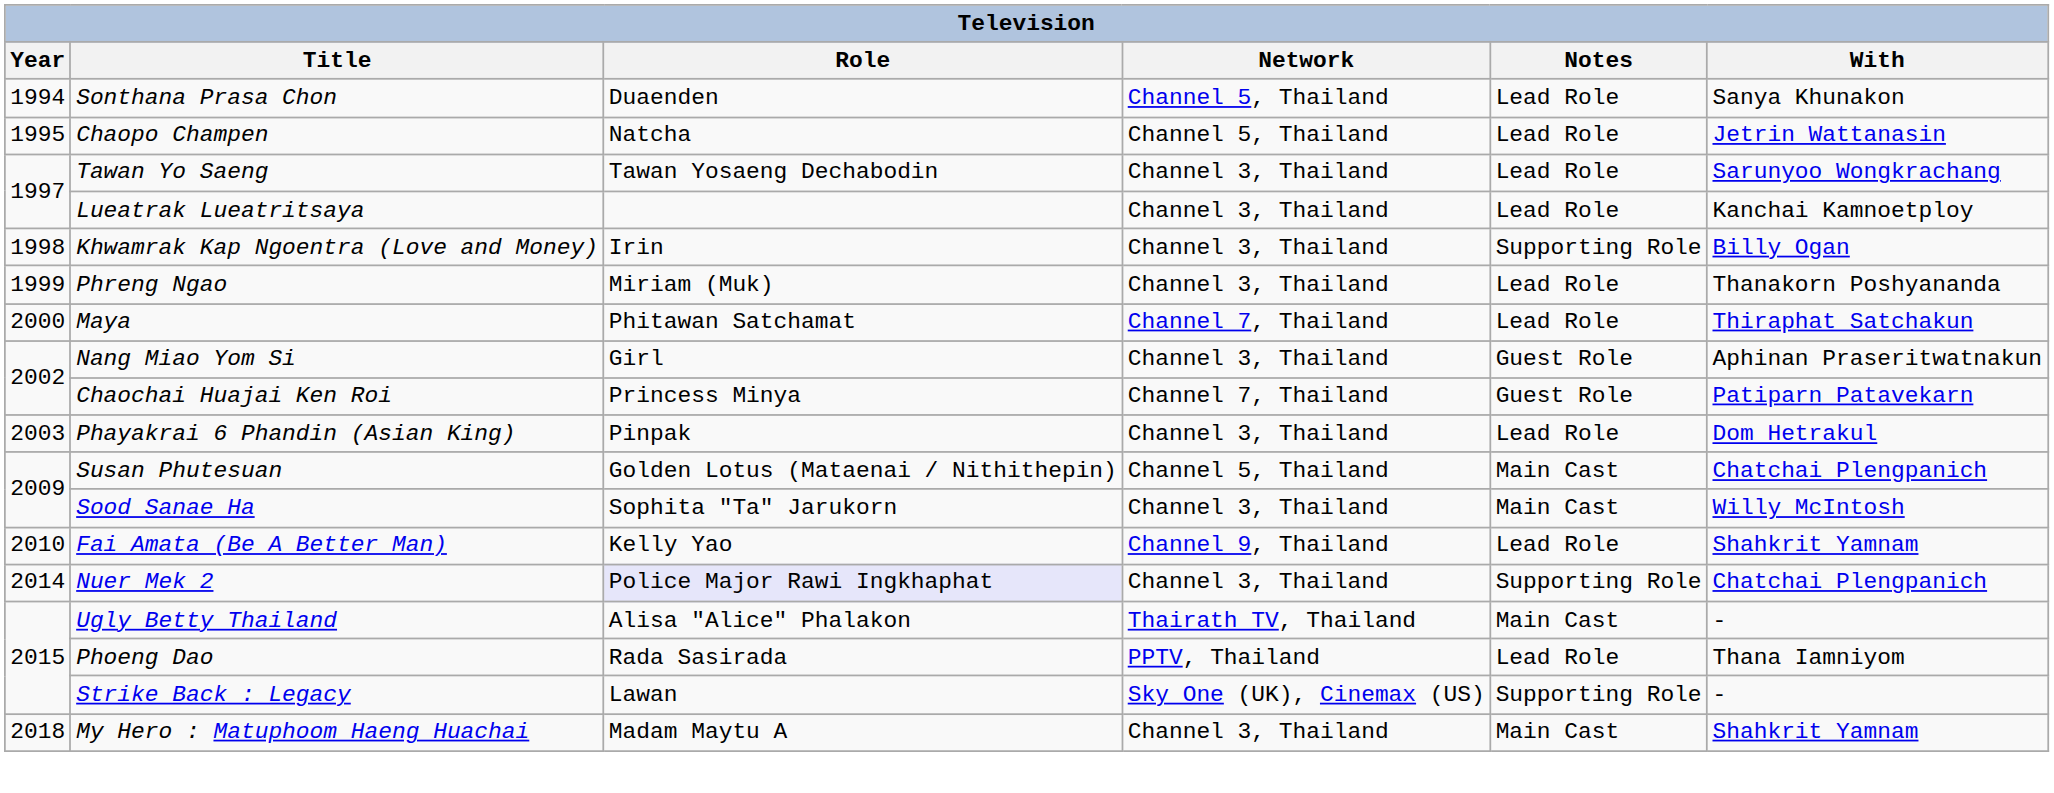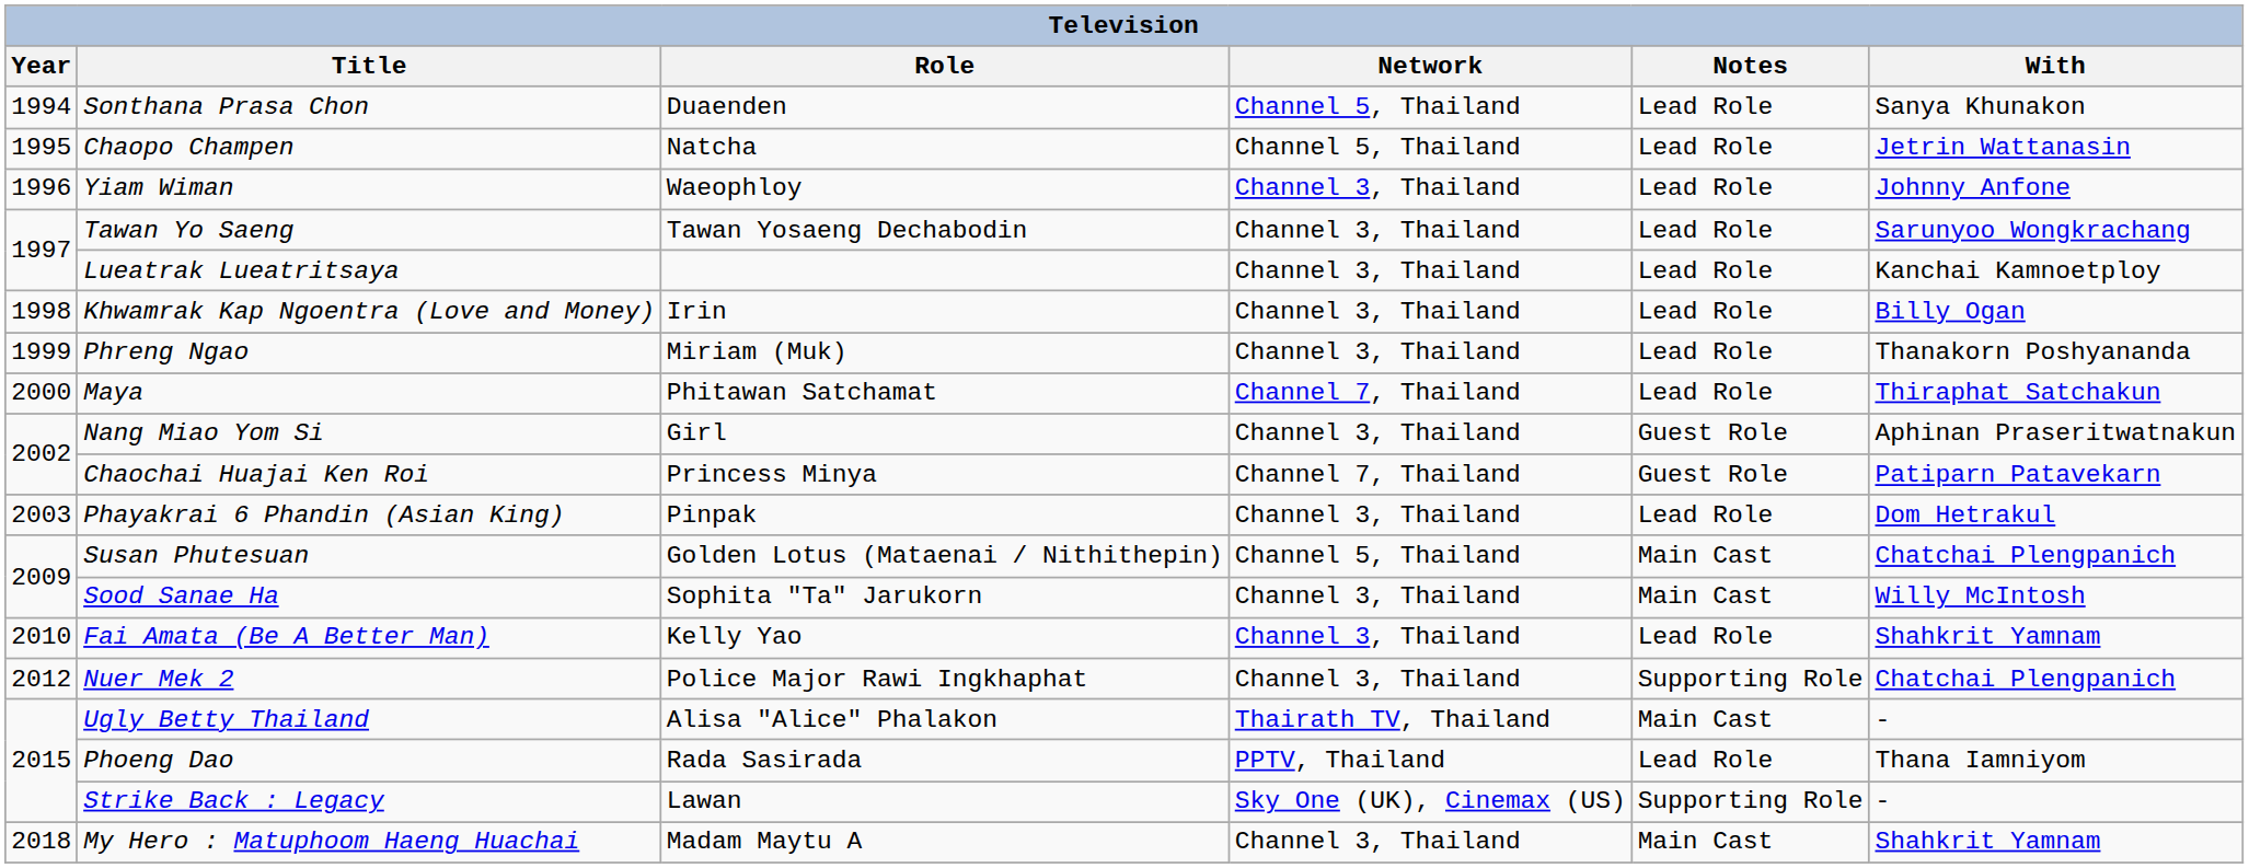+ row: 1996 | Yiam Wiman | Waeophloy | Channel 3, Thailand | Lead Role | Johnny Anfone
Khwamrak Kap Ngoentra (Love and Money) | Notes: Supporting Role -> Lead Role
Fai Amata (Be A Better Man) | Network: Channel 9, Thailand -> Channel 3, Thailand
Nuer Mek 2 | Year: 2014 -> 2012
Nuer Mek 2 | Role: lavender background -> no background
